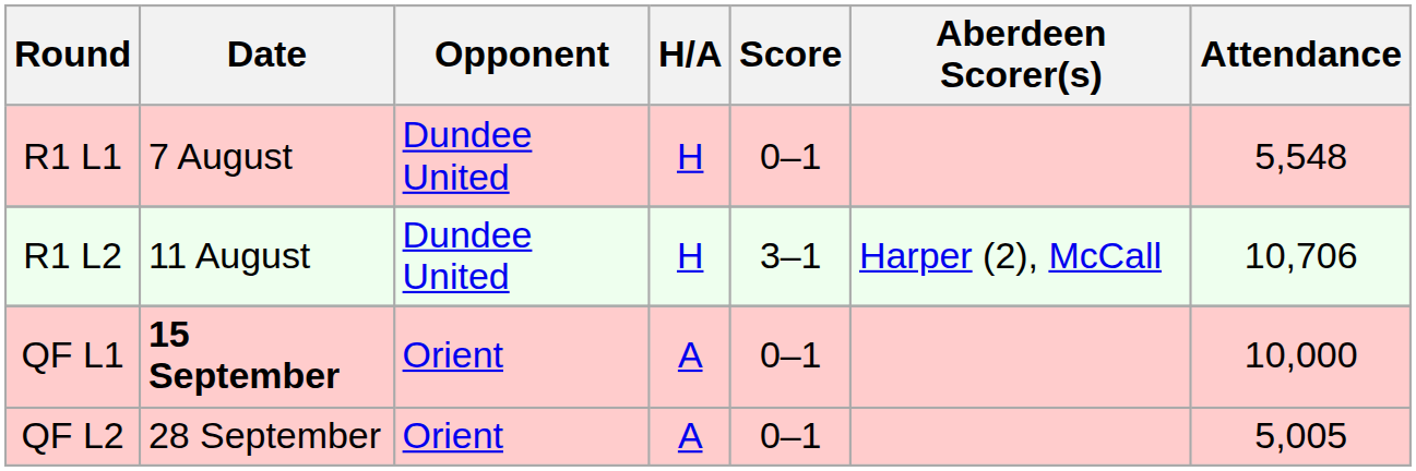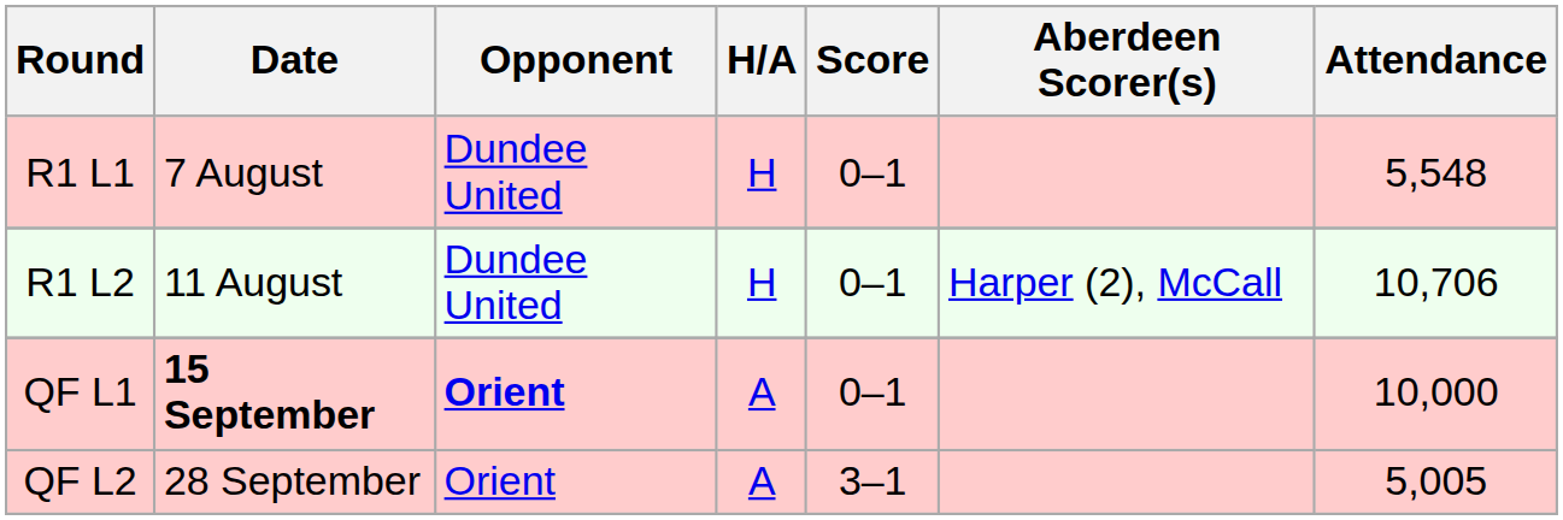R1 L2 | Score: 3–1 -> 0–1
QF L1 | Opponent: normal -> bold
QF L2 | Score: 0–1 -> 3–1
